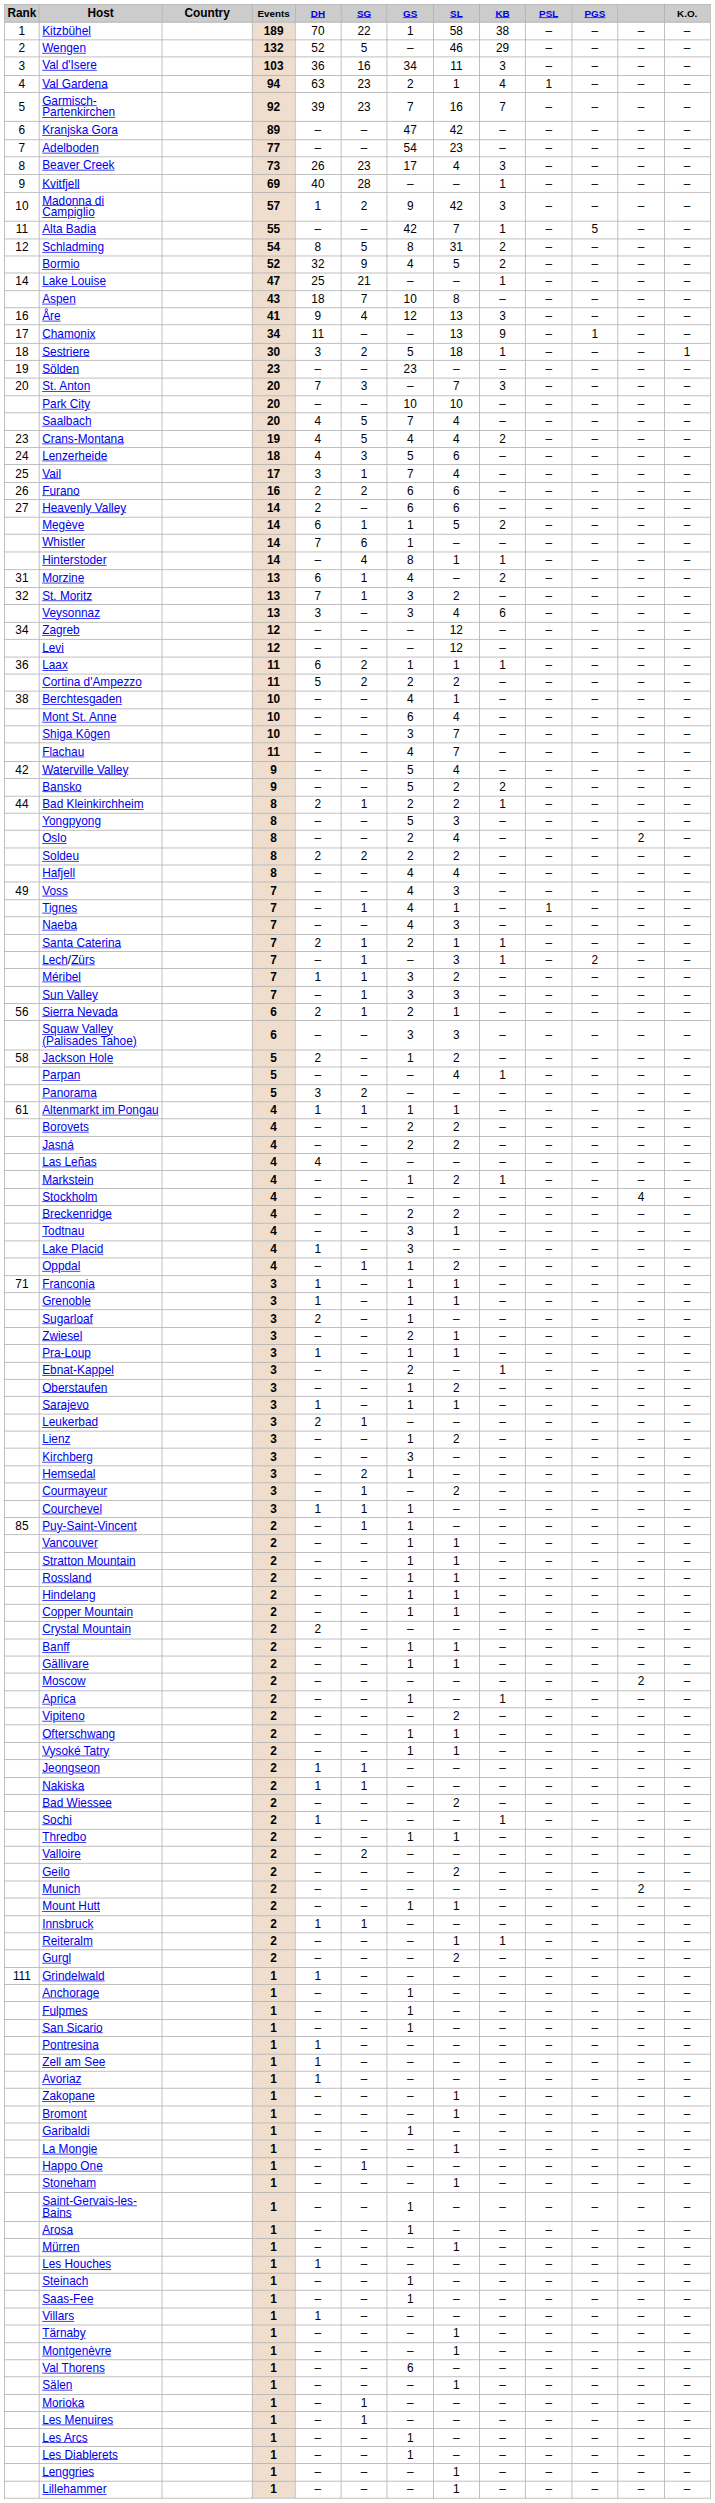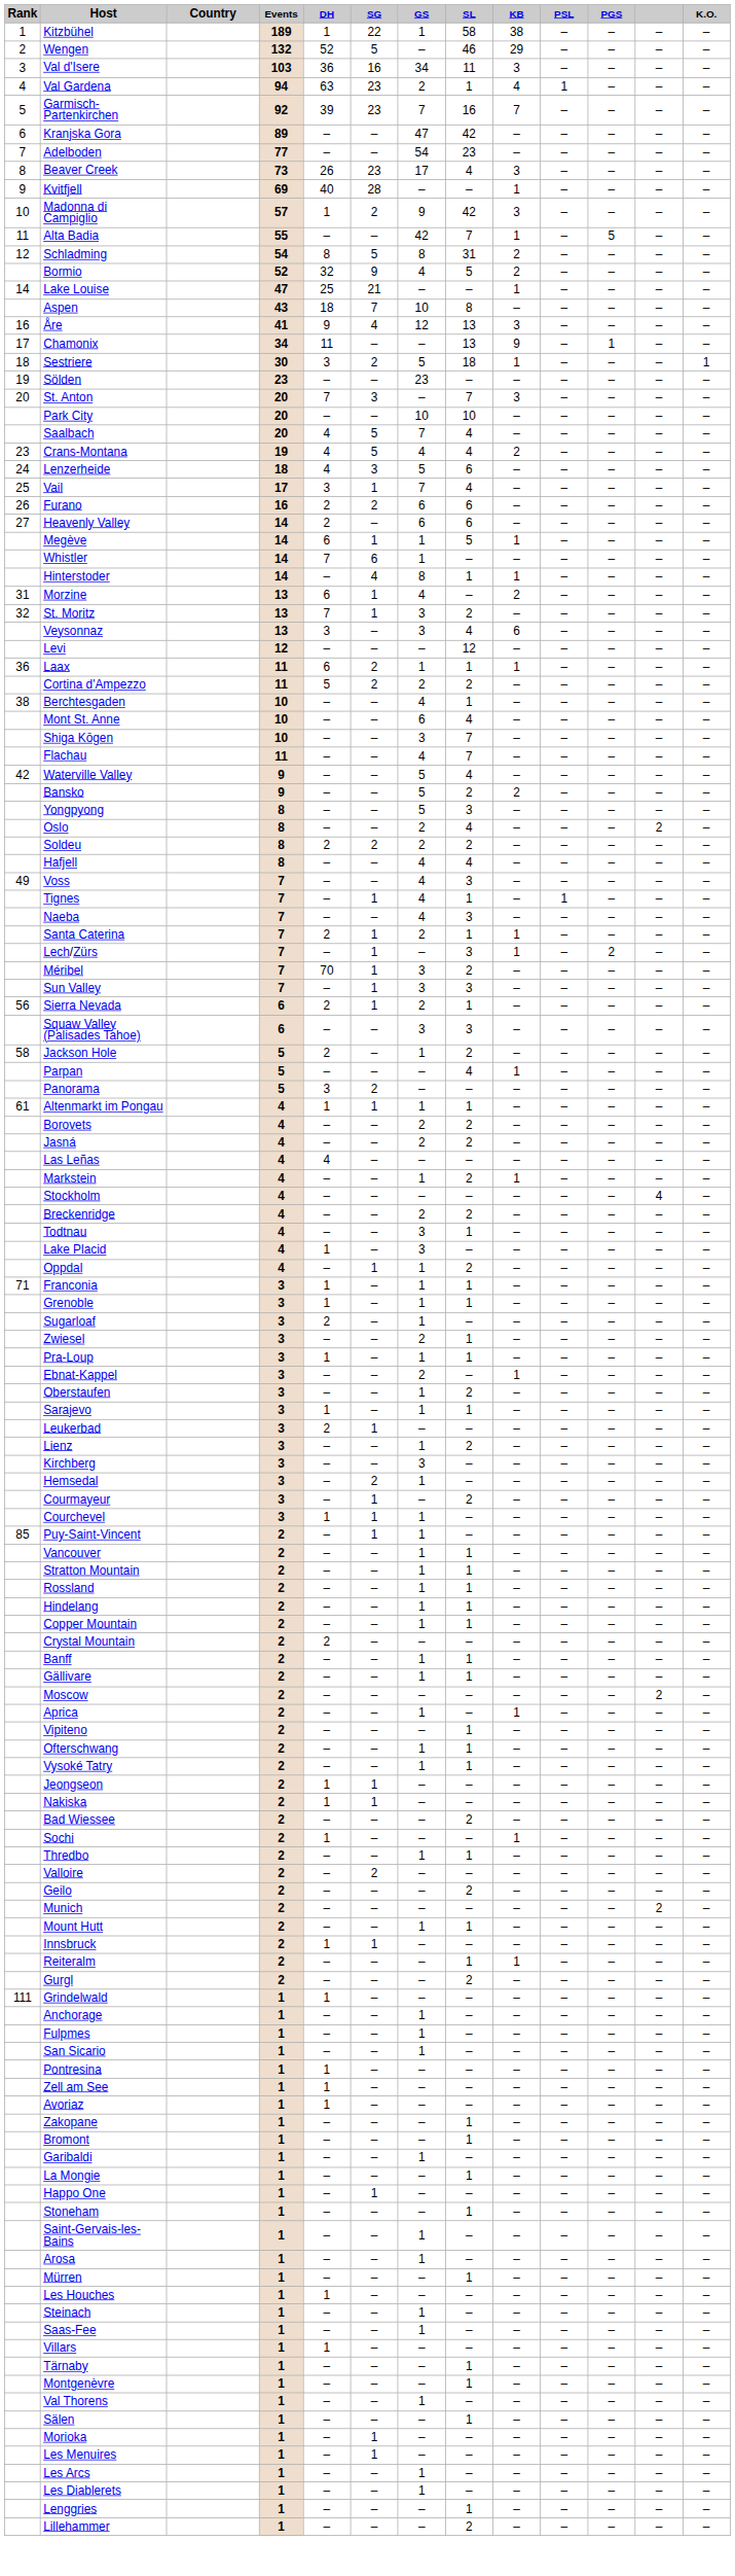Kitzbühel | DH: 70 -> 1
Megève | KB: 2 -> 1
- row: 34 | Zagreb | 12 | – | – | – | 12 | – | – | – | – | –
- row: 44 | Bad Kleinkirchheim | 8 | 2 | 1 | 2 | 2 | 1 | – | – | – | –
Méribel | DH: 1 -> 70
Vipiteno | SL: 2 -> 1
Val Thorens | GS: 6 -> 1
Lillehammer | SL: 1 -> 2
